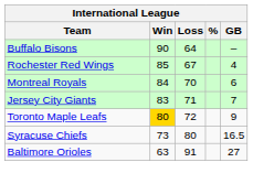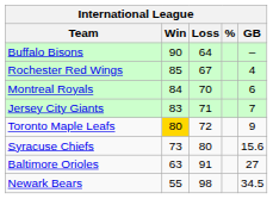Syracuse Chiefs | GB: 16.5 -> 15.6
+ row: Newark Bears | 55 | 98 | 34.5
